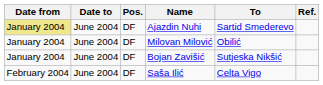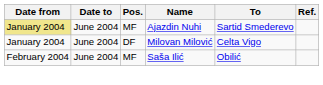Ajazdin Nuhi | Pos.: DF -> MF
Milovan Milović | To: Obilić -> Celta Vigo
- row: January 2004 | June 2004 | DF | Bojan Zavišić | Sutjeska Nikšić
Saša Ilić | Pos.: DF -> MF
Saša Ilić | To: Celta Vigo -> Obilić
